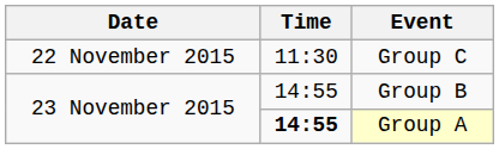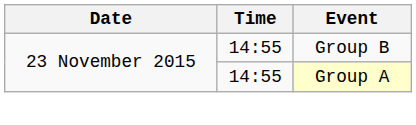- row: 22 November 2015 | 11:30 | Group C
Group A | Time: bold -> normal
